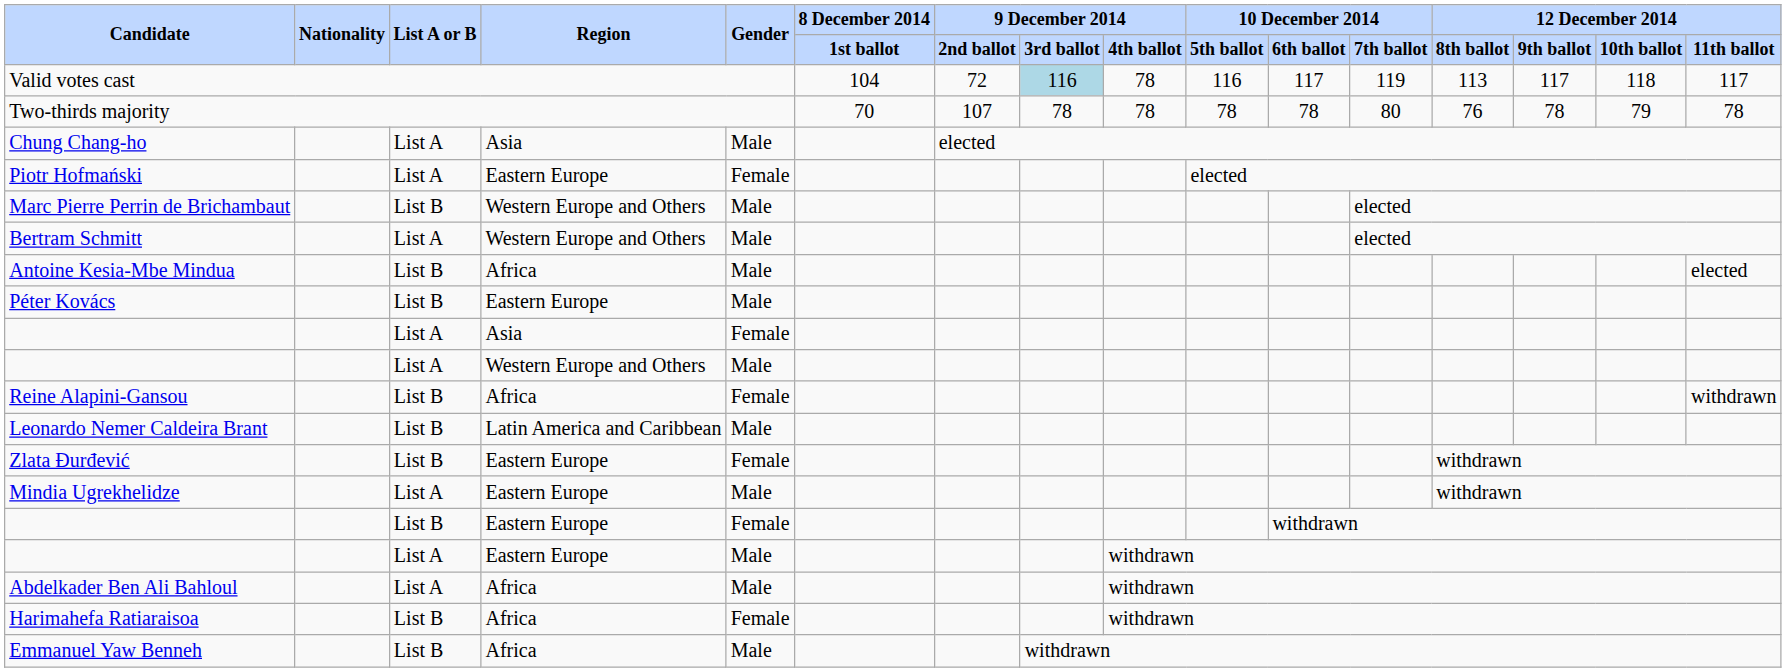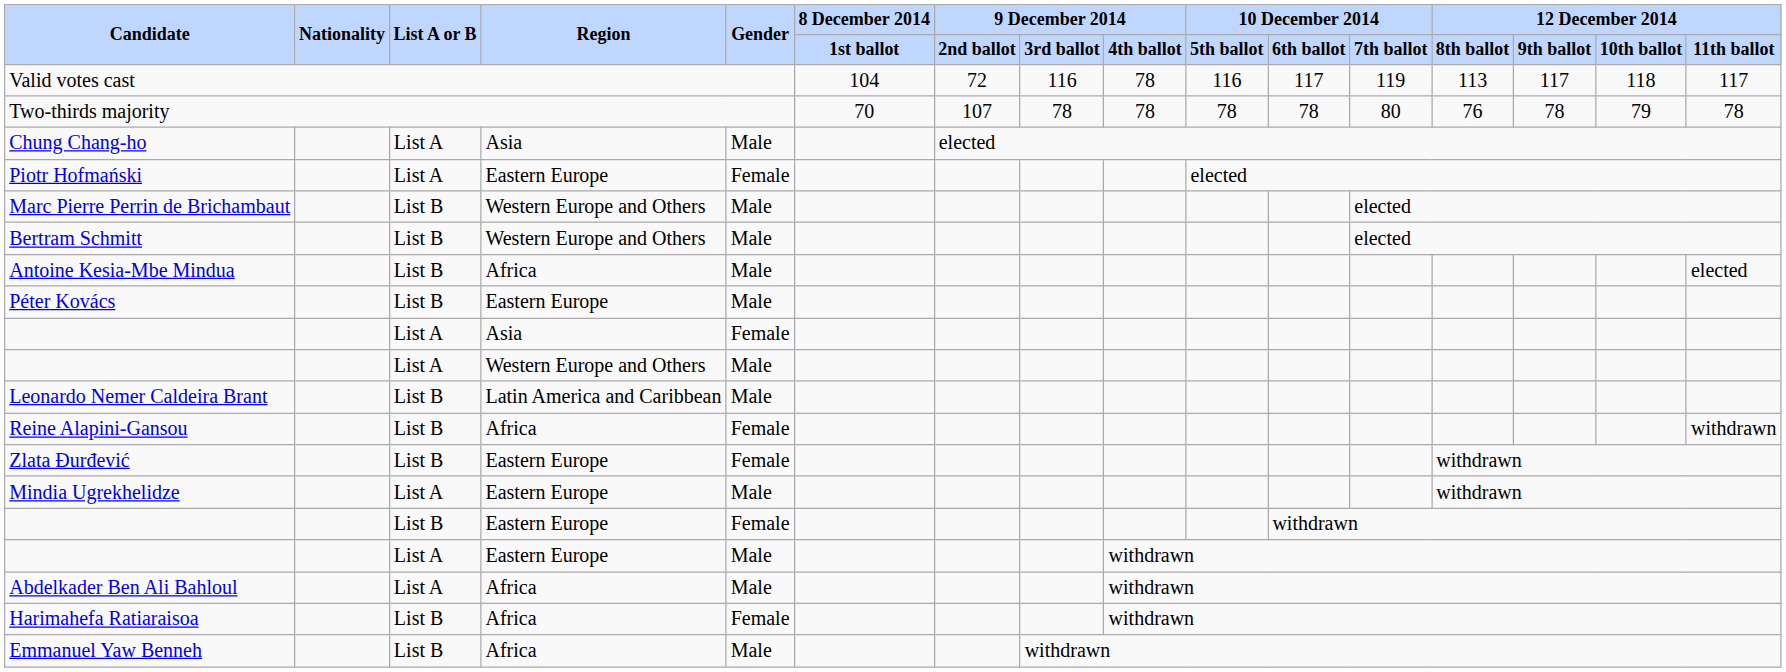Valid votes cast | column 8: lightblue background -> no background
Bertram Schmitt | List A or B: List A -> List B
rows swapped: Leonardo Nemer Caldeira Brant <-> Reine Alapini-Gansou
